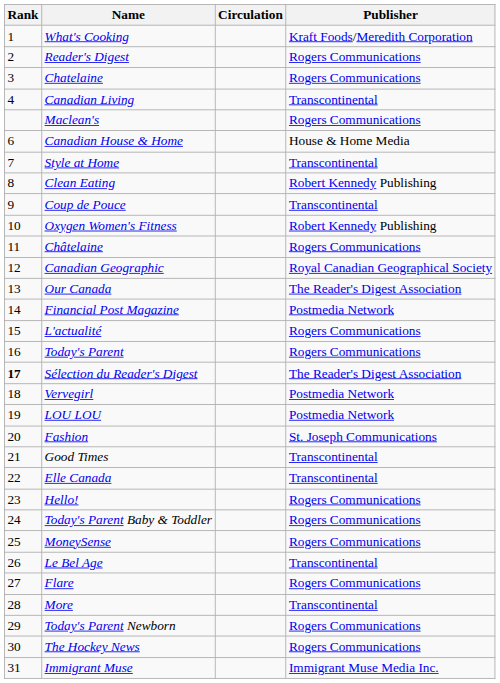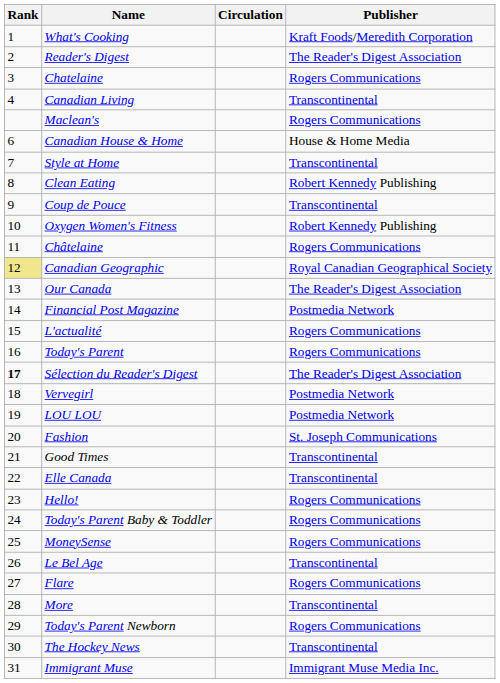Reader's Digest | Publisher: Rogers Communications -> The Reader's Digest Association
Canadian Geographic | Rank: no background -> khaki background
The Hockey News | Publisher: Rogers Communications -> Transcontinental
